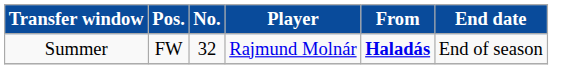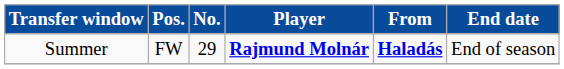Summer | No.: 32 -> 29
Summer | Player: normal -> bold
